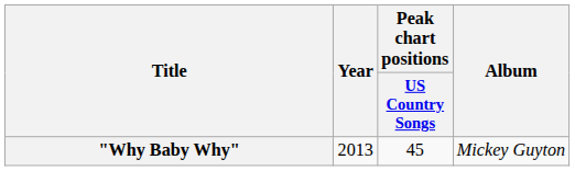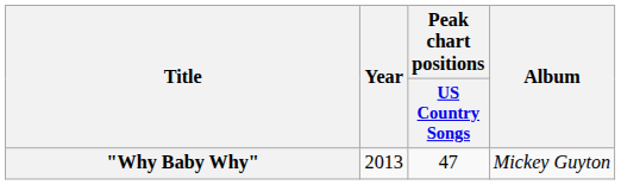"Why Baby Why" | Peak chart positions / US Country Songs: 45 -> 47
